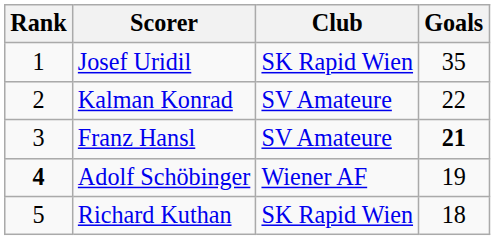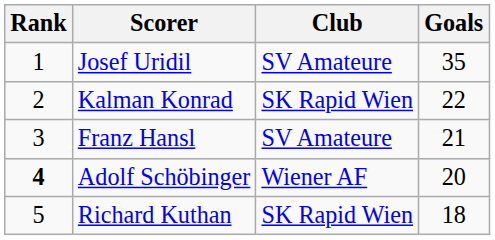Josef Uridil | Club: SK Rapid Wien -> SV Amateure
Kalman Konrad | Club: SV Amateure -> SK Rapid Wien
Franz Hansl | Goals: bold -> normal
Adolf Schöbinger | Goals: 19 -> 20
